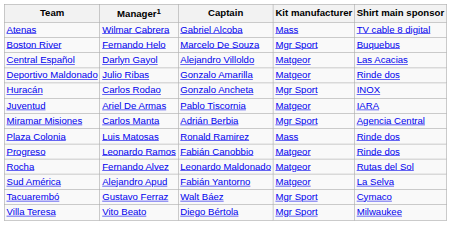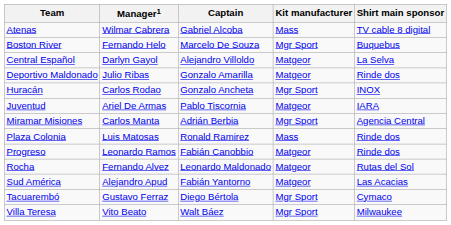Central Español | Shirt main sponsor: Las Acacias -> La Selva
Sud América | Shirt main sponsor: La Selva -> Las Acacias
Tacuarembó | Captain: Walt Báez -> Diego Bértola
Villa Teresa | Captain: Diego Bértola -> Walt Báez
